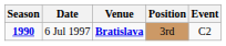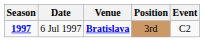6 Jul 1997 | Season: 1990 -> 1997
